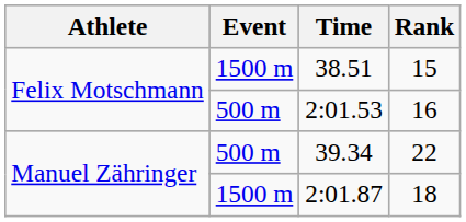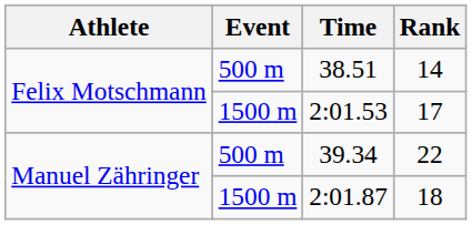38.51 | Event: 1500 m -> 500 m
38.51 | Rank: 15 -> 14
2:01.53 | Event: 500 m -> 1500 m
2:01.53 | Rank: 16 -> 17
